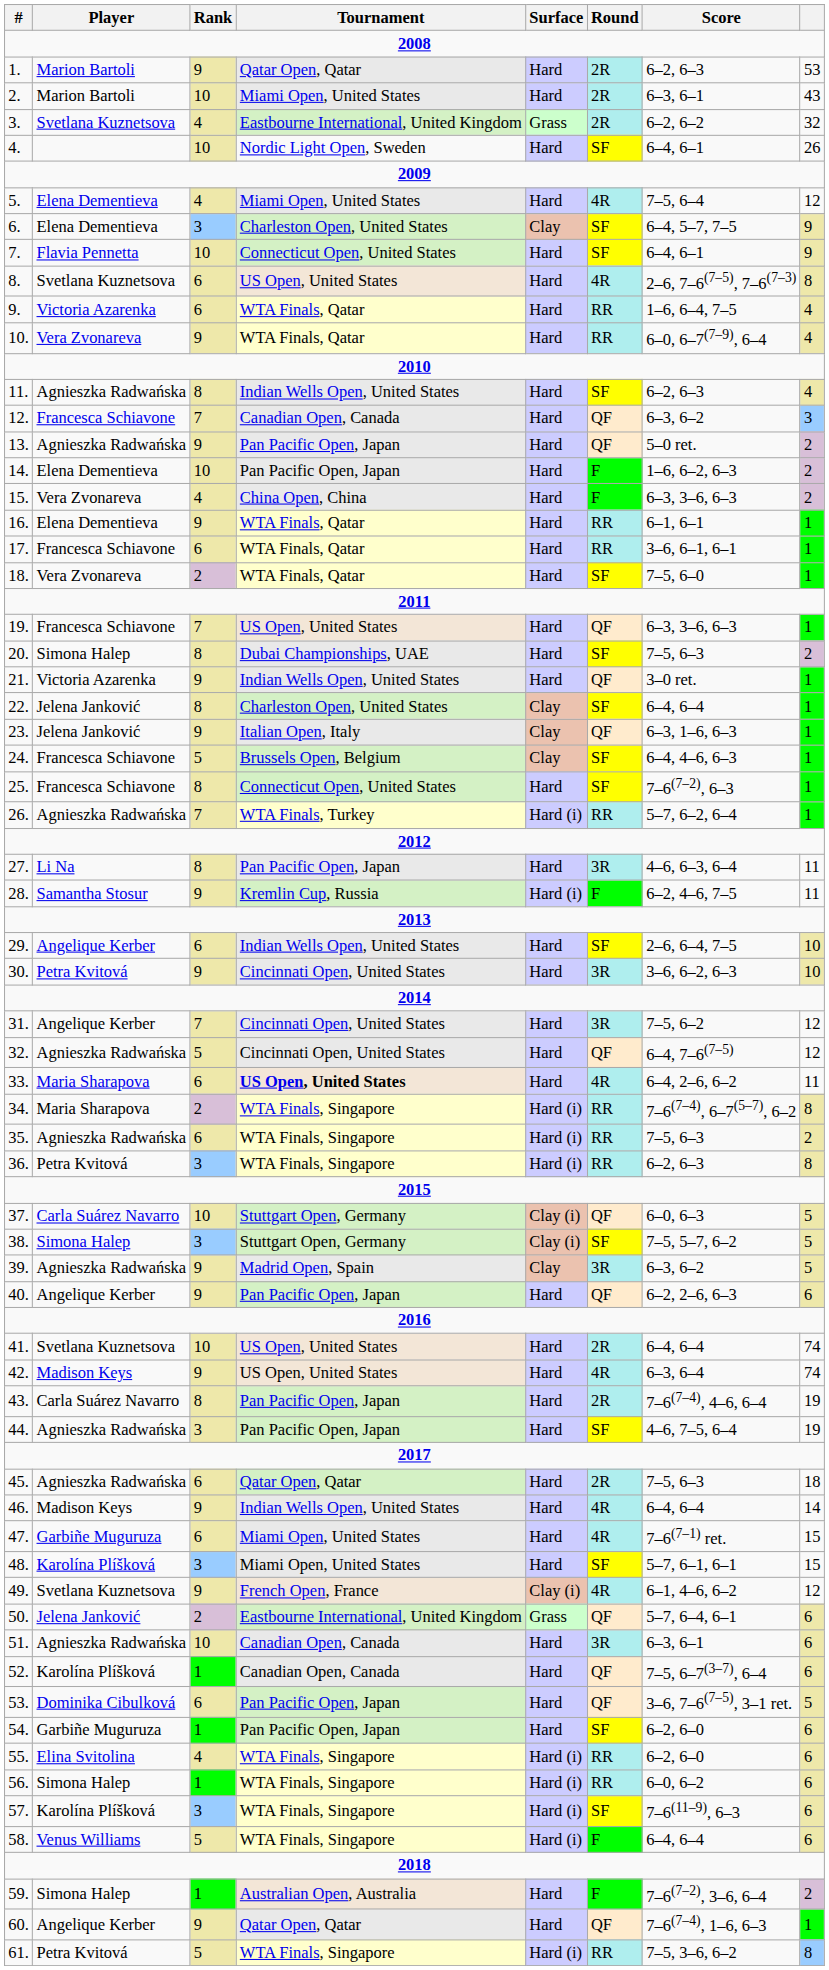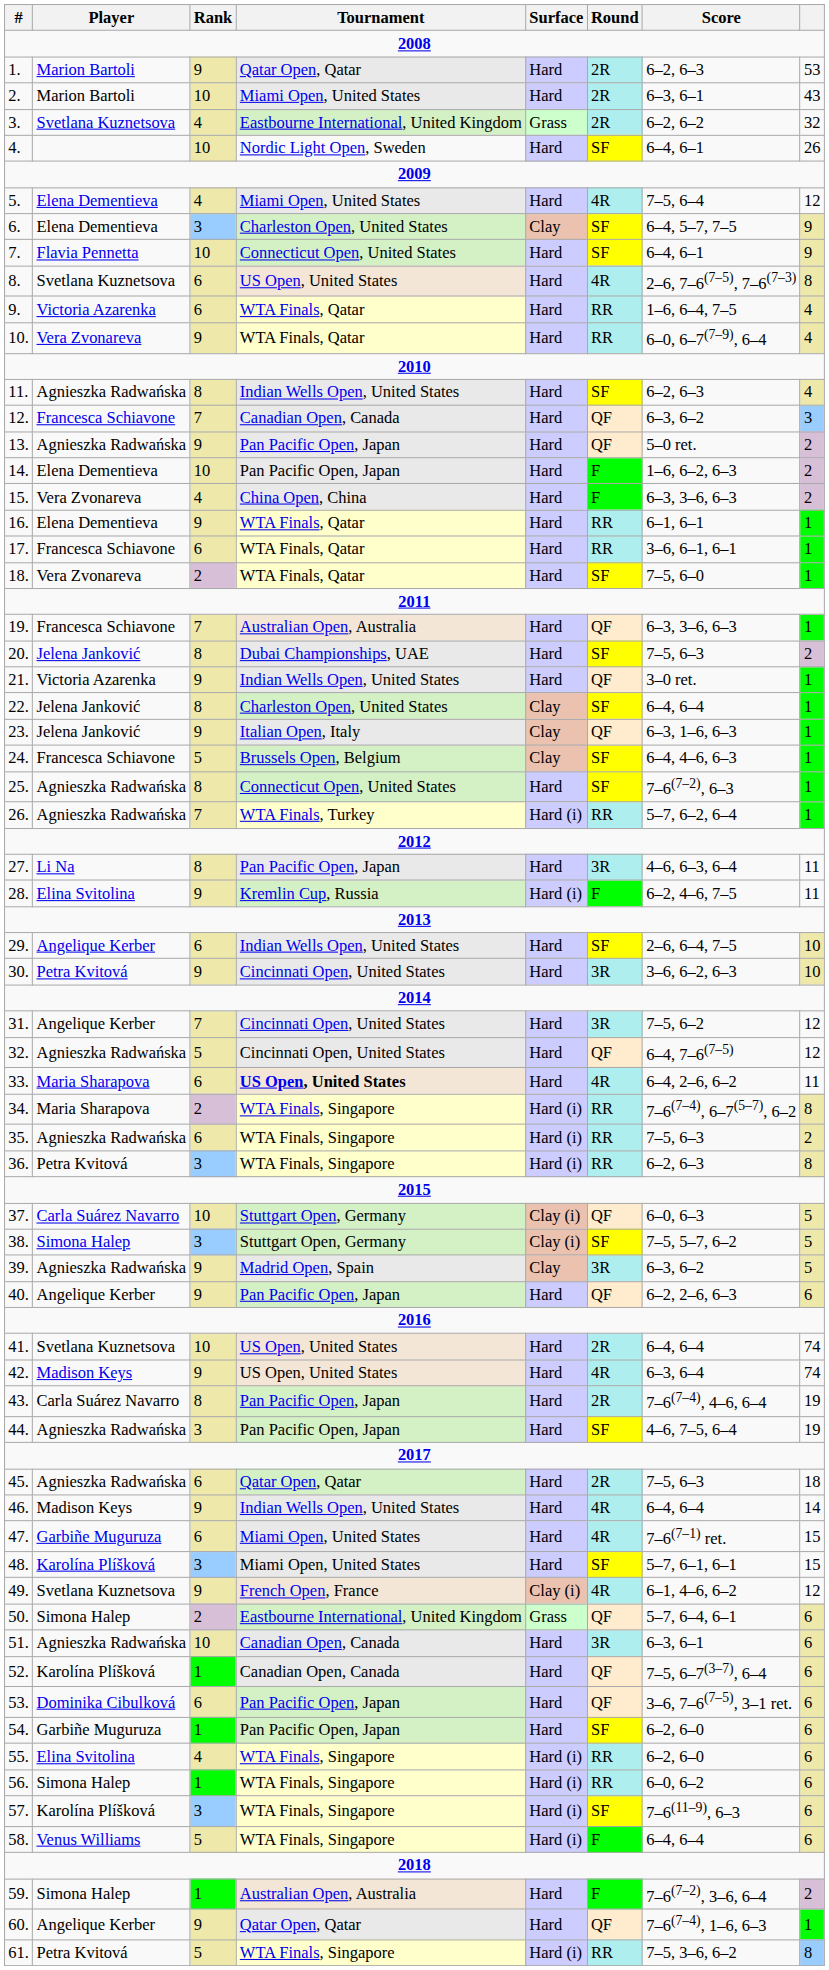19. | Tournament: US Open, United States -> Australian Open, Australia
20. | Player: Simona Halep -> Jelena Janković
25. | Player: Francesca Schiavone -> Agnieszka Radwańska
28. | Player: Samantha Stosur -> Elina Svitolina
50. | Player: Jelena Janković -> Simona Halep
53. | column 8: 5 -> 6
